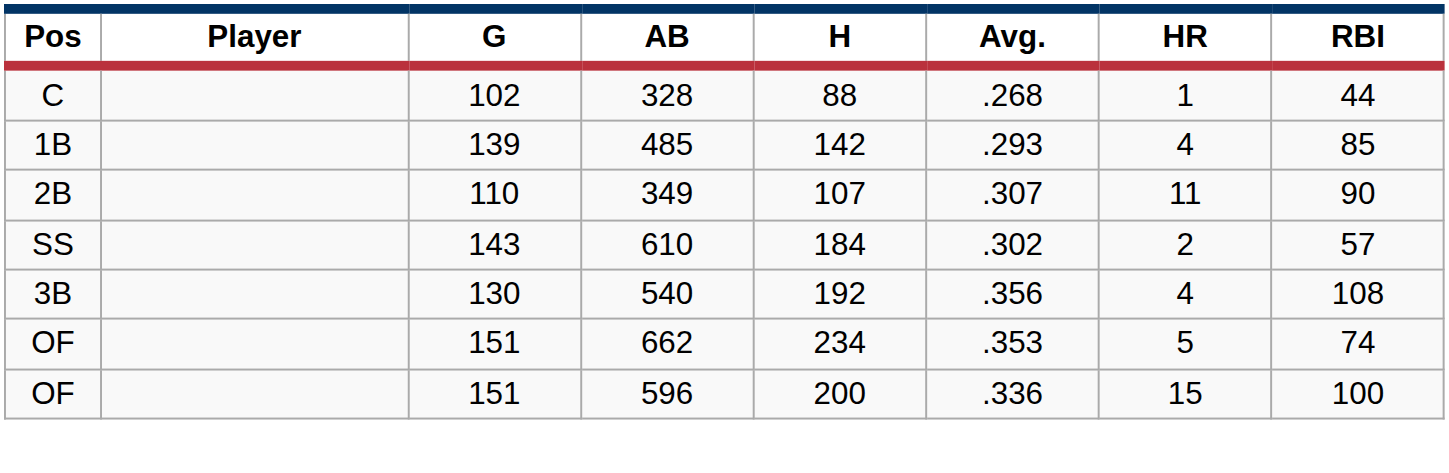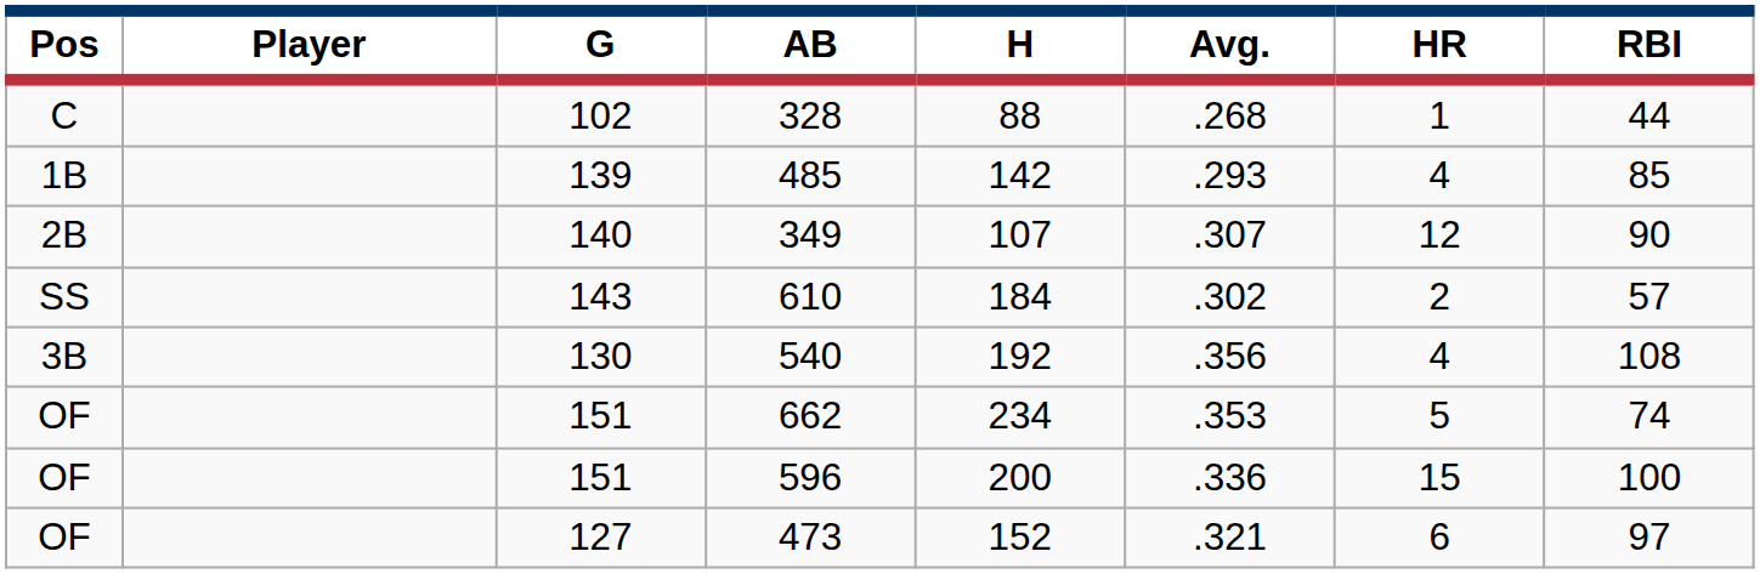349 | G: 110 -> 140
349 | HR: 11 -> 12
+ row: OF | 127 | 473 | 152 | .321 | 6 | 97
